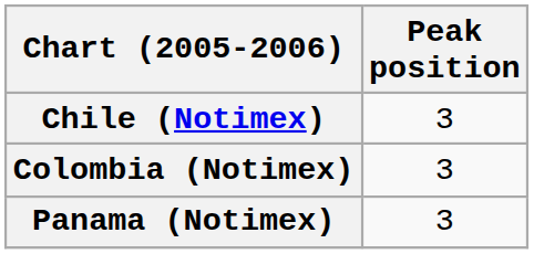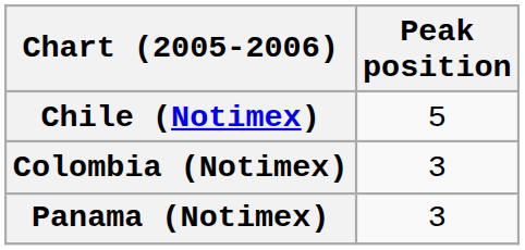Chile (Notimex) | Peak position: 3 -> 5
